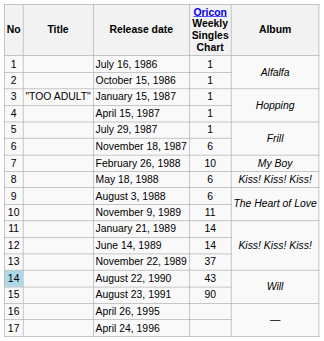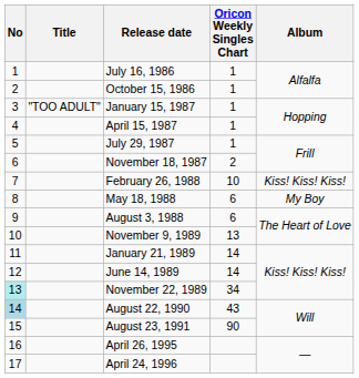November 18, 1987 | Oricon Weekly Singles Chart: 6 -> 2
February 26, 1988 | Album: My Boy -> Kiss! Kiss! Kiss!
May 18, 1988 | Album: Kiss! Kiss! Kiss! -> My Boy
November 9, 1989 | Oricon Weekly Singles Chart: 11 -> 13
November 22, 1989 | No: no background -> paleturquoise background
November 22, 1989 | Oricon Weekly Singles Chart: 37 -> 34
